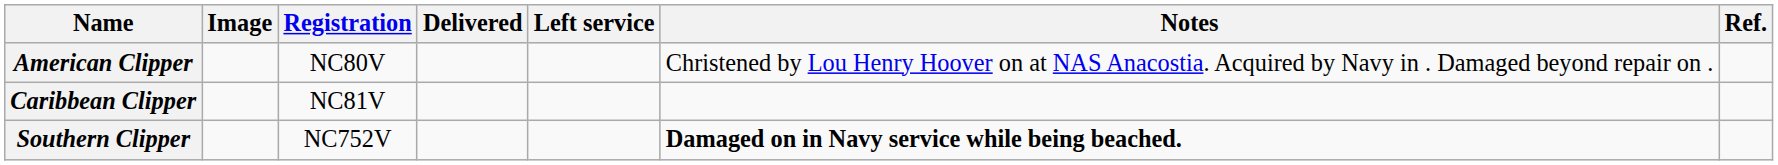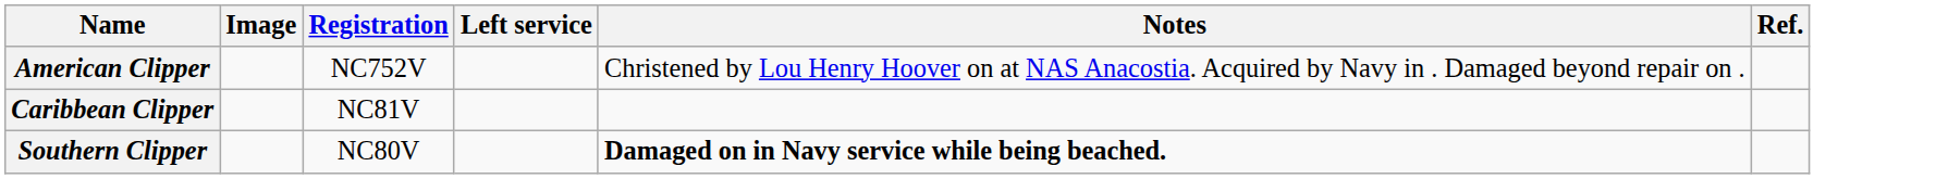- column: Delivered
American Clipper | Registration: NC80V -> NC752V
Southern Clipper | Registration: NC752V -> NC80V
